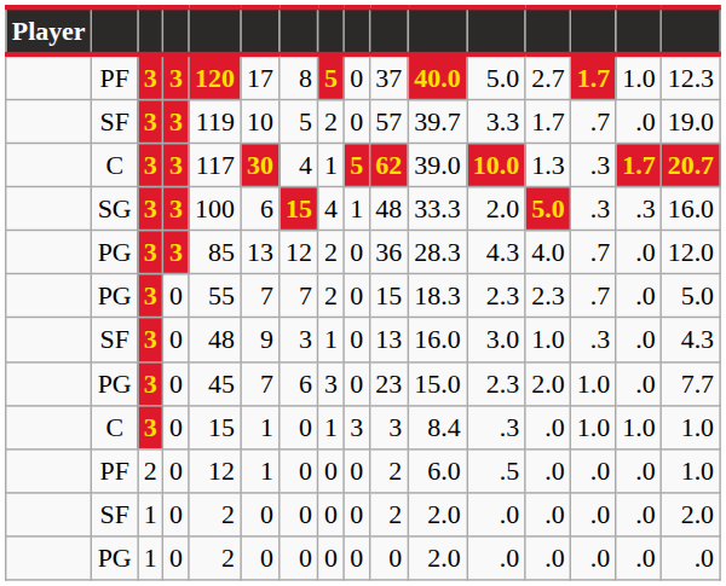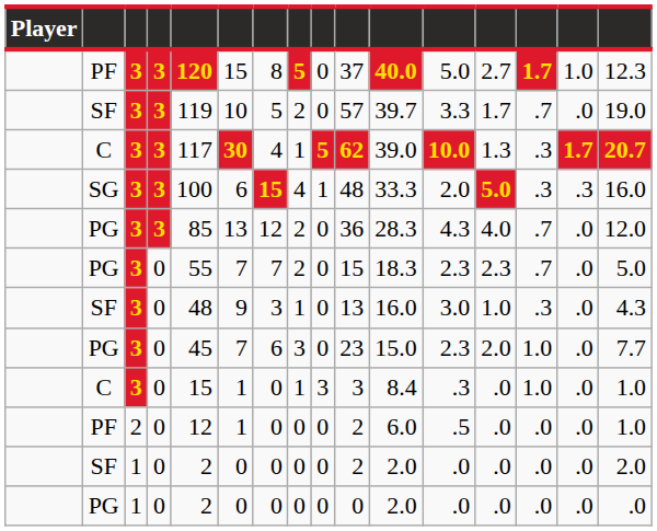PF / 3 | column 6: 17 -> 15
C / 0 | column 15: 1.0 -> .0
